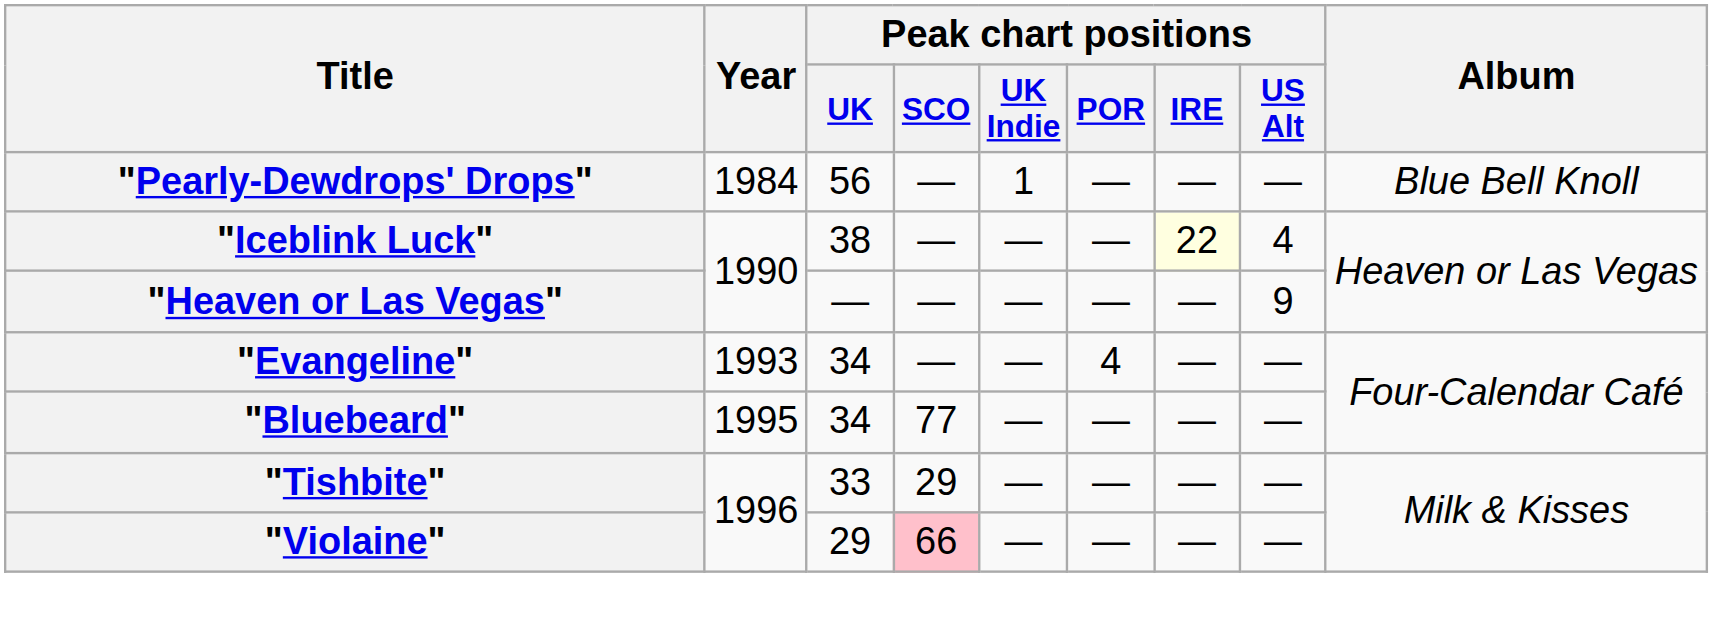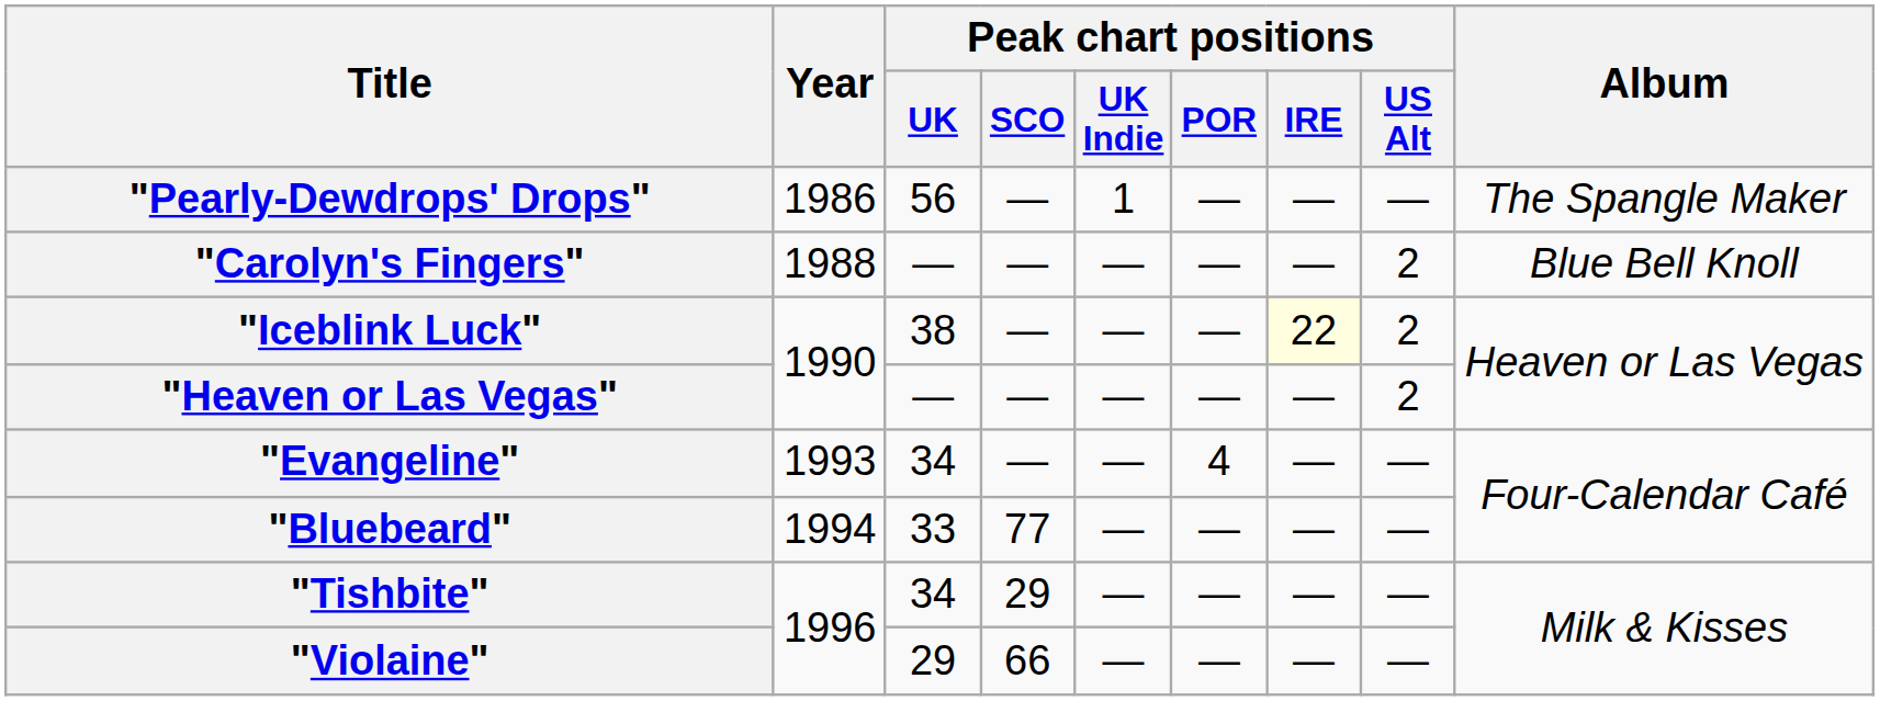"Pearly-Dewdrops' Drops" | Year: 1984 -> 1986
"Pearly-Dewdrops' Drops" | Album: Blue Bell Knoll -> The Spangle Maker
+ row: "Carolyn's Fingers" | 1988 | — | — | — | — | — | 2 | Blue Bell Knoll
"Iceblink Luck" | Peak chart positions / US Alt: 4 -> 2
"Heaven or Las Vegas" | Peak chart positions / US Alt: 9 -> 2
"Bluebeard" | Year: 1995 -> 1994
"Bluebeard" | Peak chart positions / UK: 34 -> 33
"Tishbite" | Peak chart positions / UK: 33 -> 34
"Violaine" | Peak chart positions / SCO: pink background -> no background
